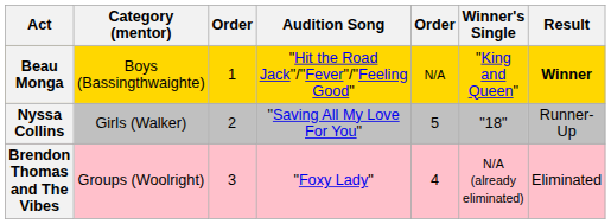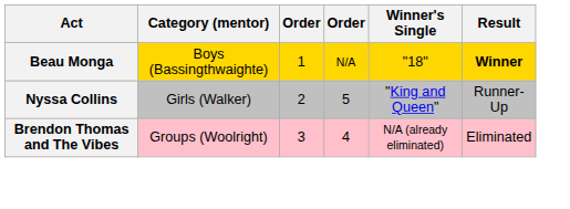- column: Audition Song | "Hit the Road Jack"/"Fever"/"Feeling Good" | "Saving All My Love For You" | "Foxy Lady"
Beau Monga | Winner's Single: "King and Queen" -> "18"
Nyssa Collins | Winner's Single: "18" -> "King and Queen"
